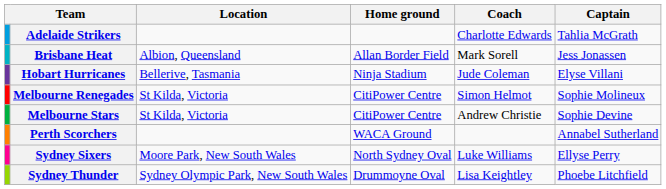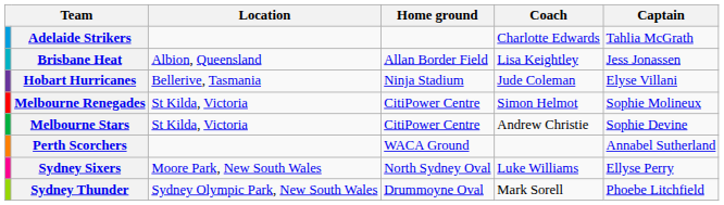Brisbane Heat | Coach: Mark Sorell -> Lisa Keightley
Sydney Thunder | Coach: Lisa Keightley -> Mark Sorell
